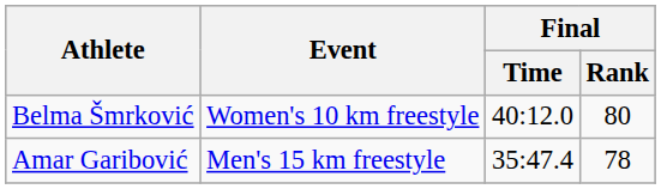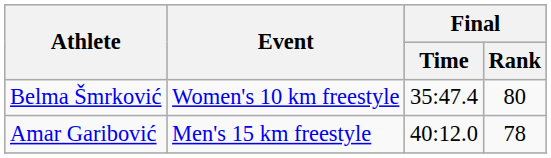Belma Šmrković | Final / Time: 40:12.0 -> 35:47.4
Amar Garibović | Final / Time: 35:47.4 -> 40:12.0
